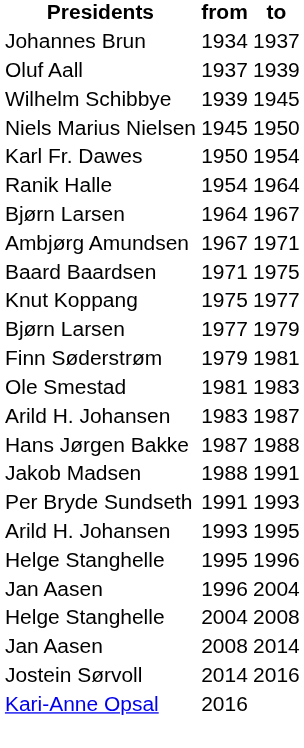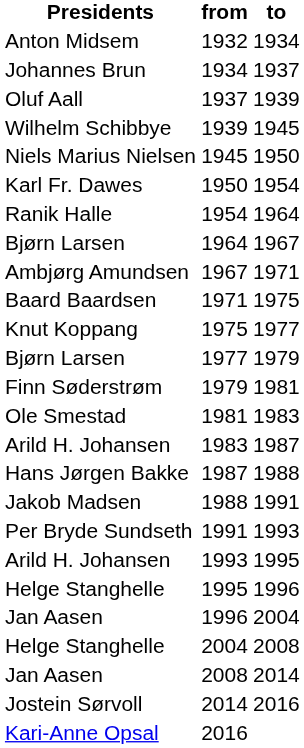+ row: Anton Midsem | 1932 | 1934
